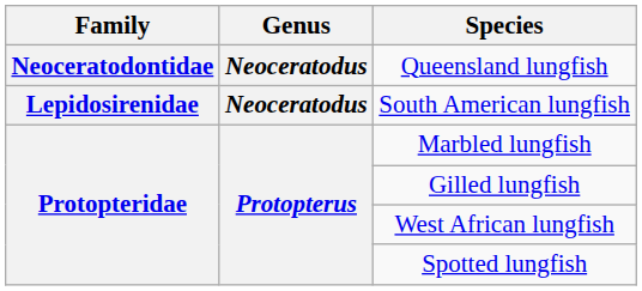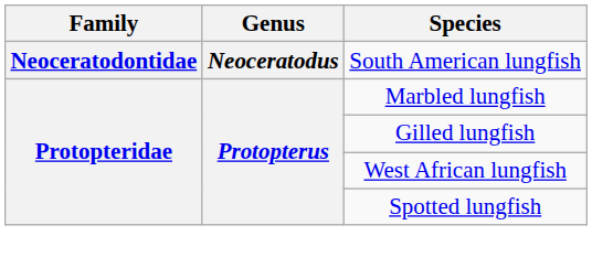- row: Neoceratodontidae | Neoceratodus | Queensland lungfish
South American lungfish | Family: Lepidosirenidae -> Neoceratodontidae
